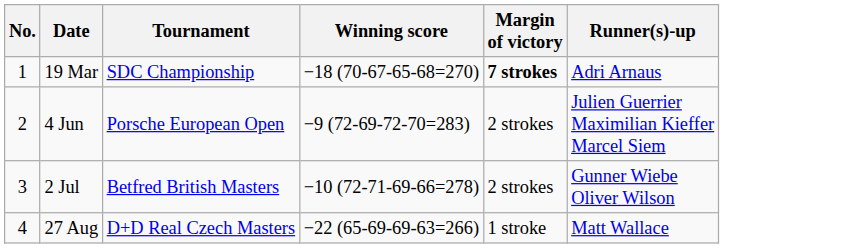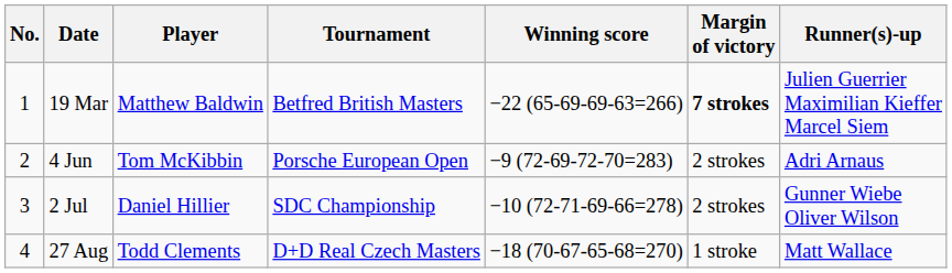+ column: Player | Matthew Baldwin | Tom McKibbin | Daniel Hillier | Todd Clements
19 Mar | Tournament: SDC Championship -> Betfred British Masters
19 Mar | Winning score: −18 (70-67-65-68=270) -> −22 (65-69-69-63=266)
19 Mar | Runner(s)-up: Adri Arnaus -> Julien Guerrier Maximilian Kieffer Marcel Siem
4 Jun | Runner(s)-up: Julien Guerrier Maximilian Kieffer Marcel Siem -> Adri Arnaus
2 Jul | Tournament: Betfred British Masters -> SDC Championship
27 Aug | Winning score: −22 (65-69-69-63=266) -> −18 (70-67-65-68=270)
